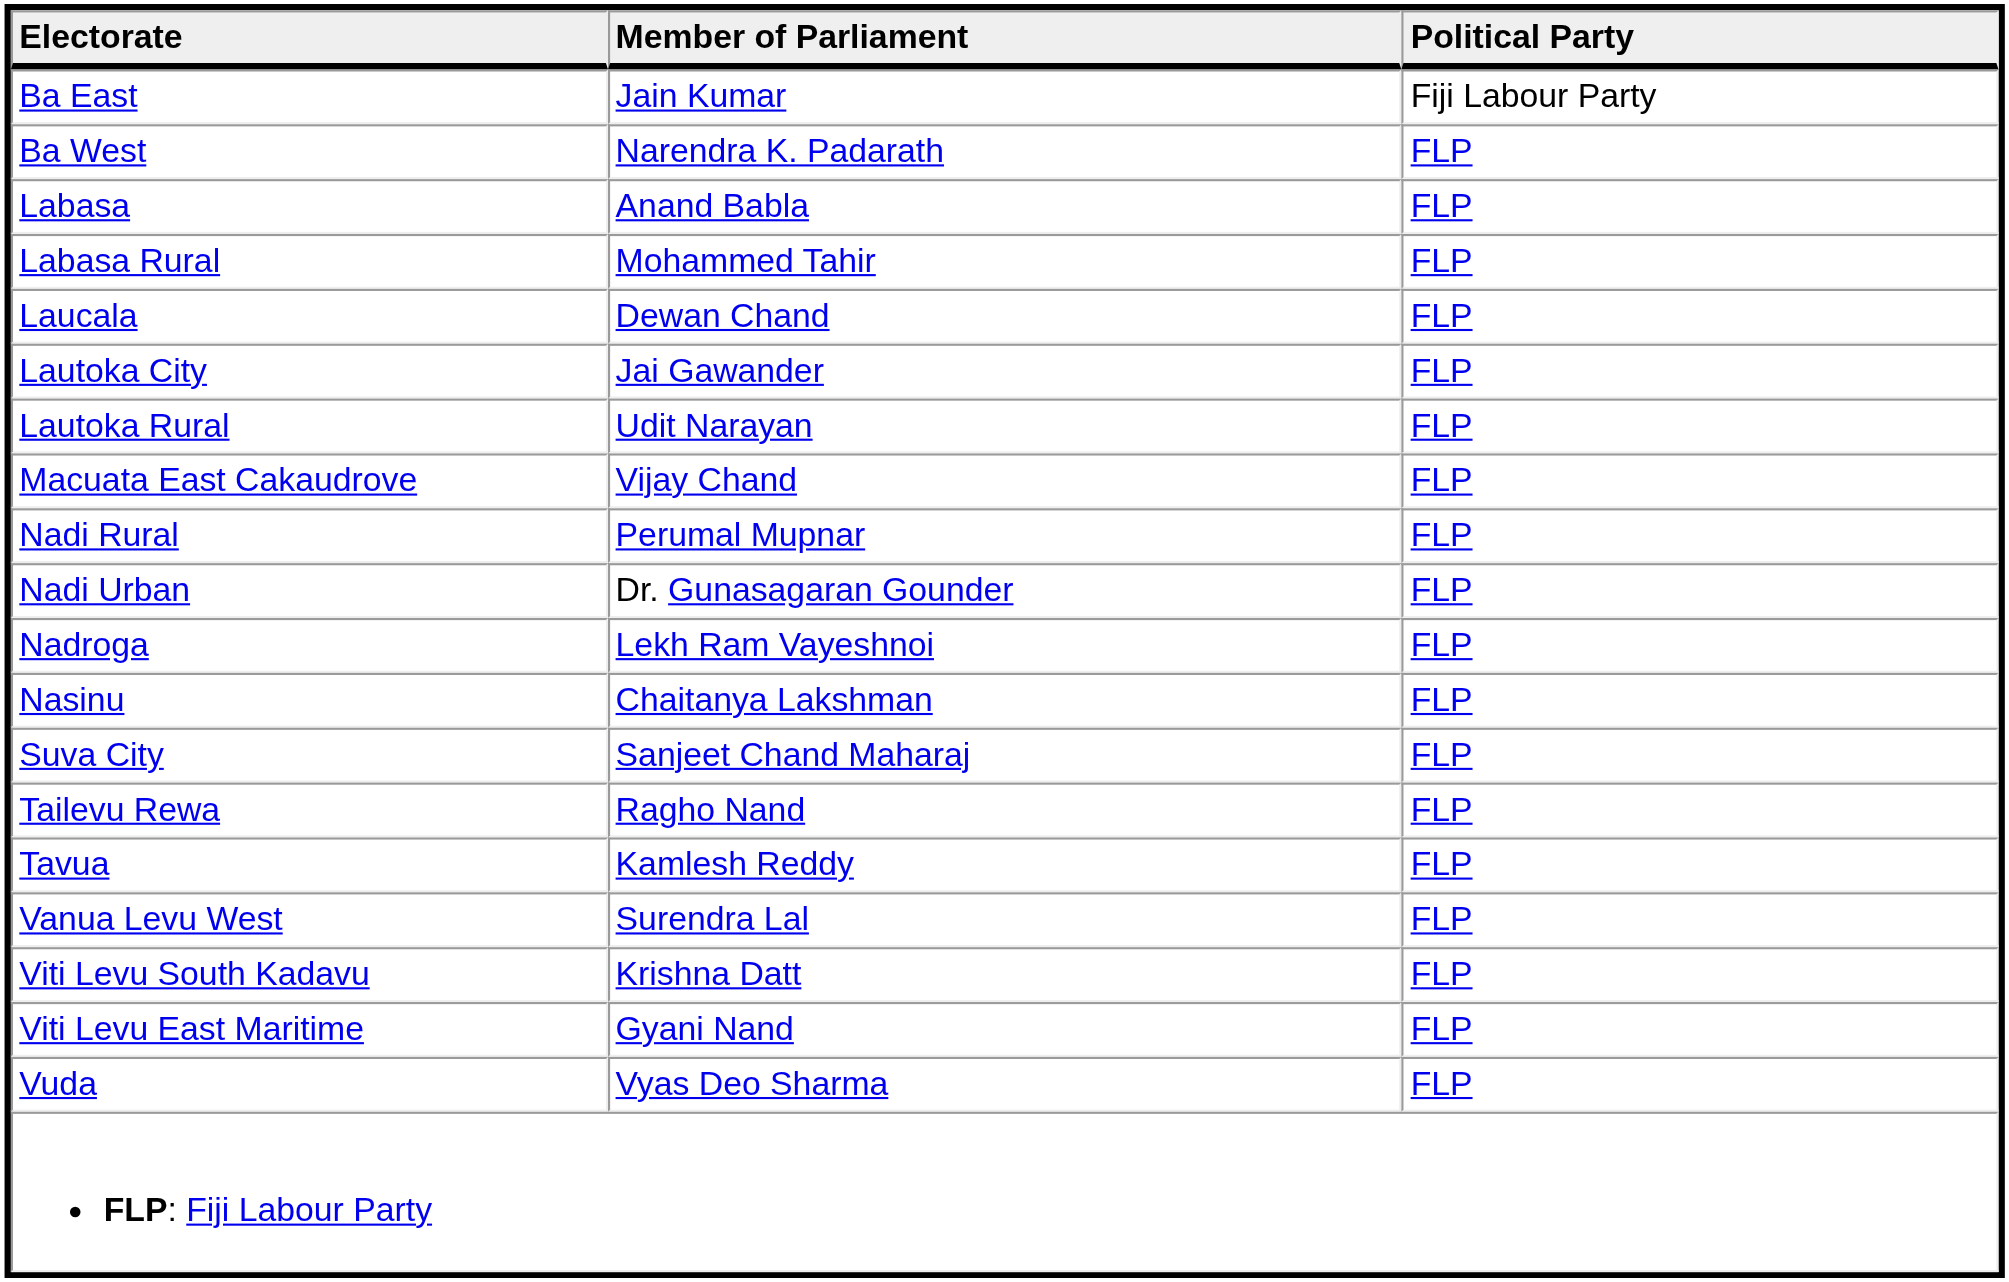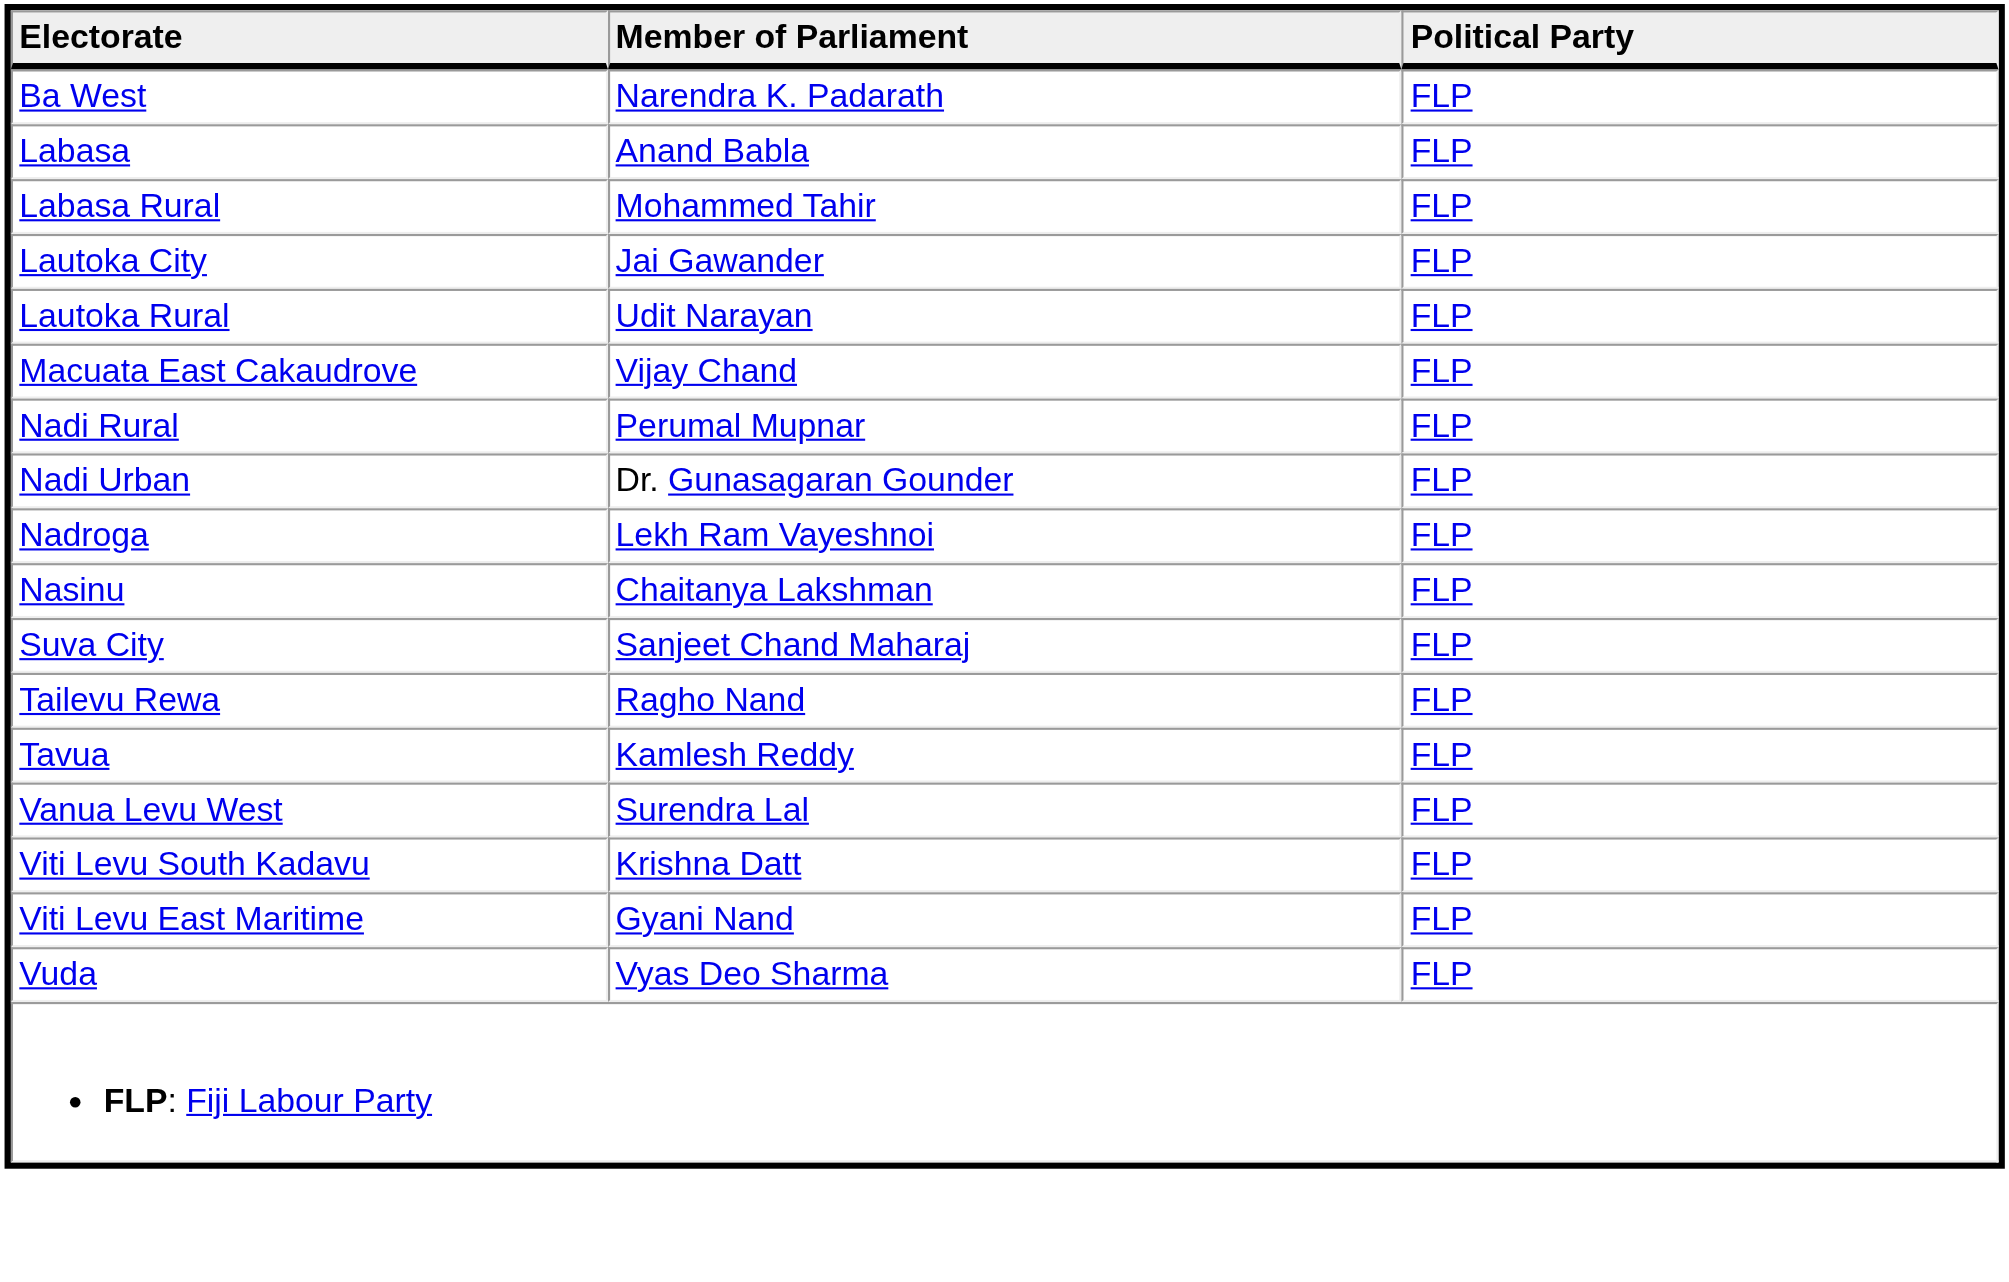- row: Ba East | Jain Kumar | Fiji Labour Party
- row: Laucala | Dewan Chand | FLP
